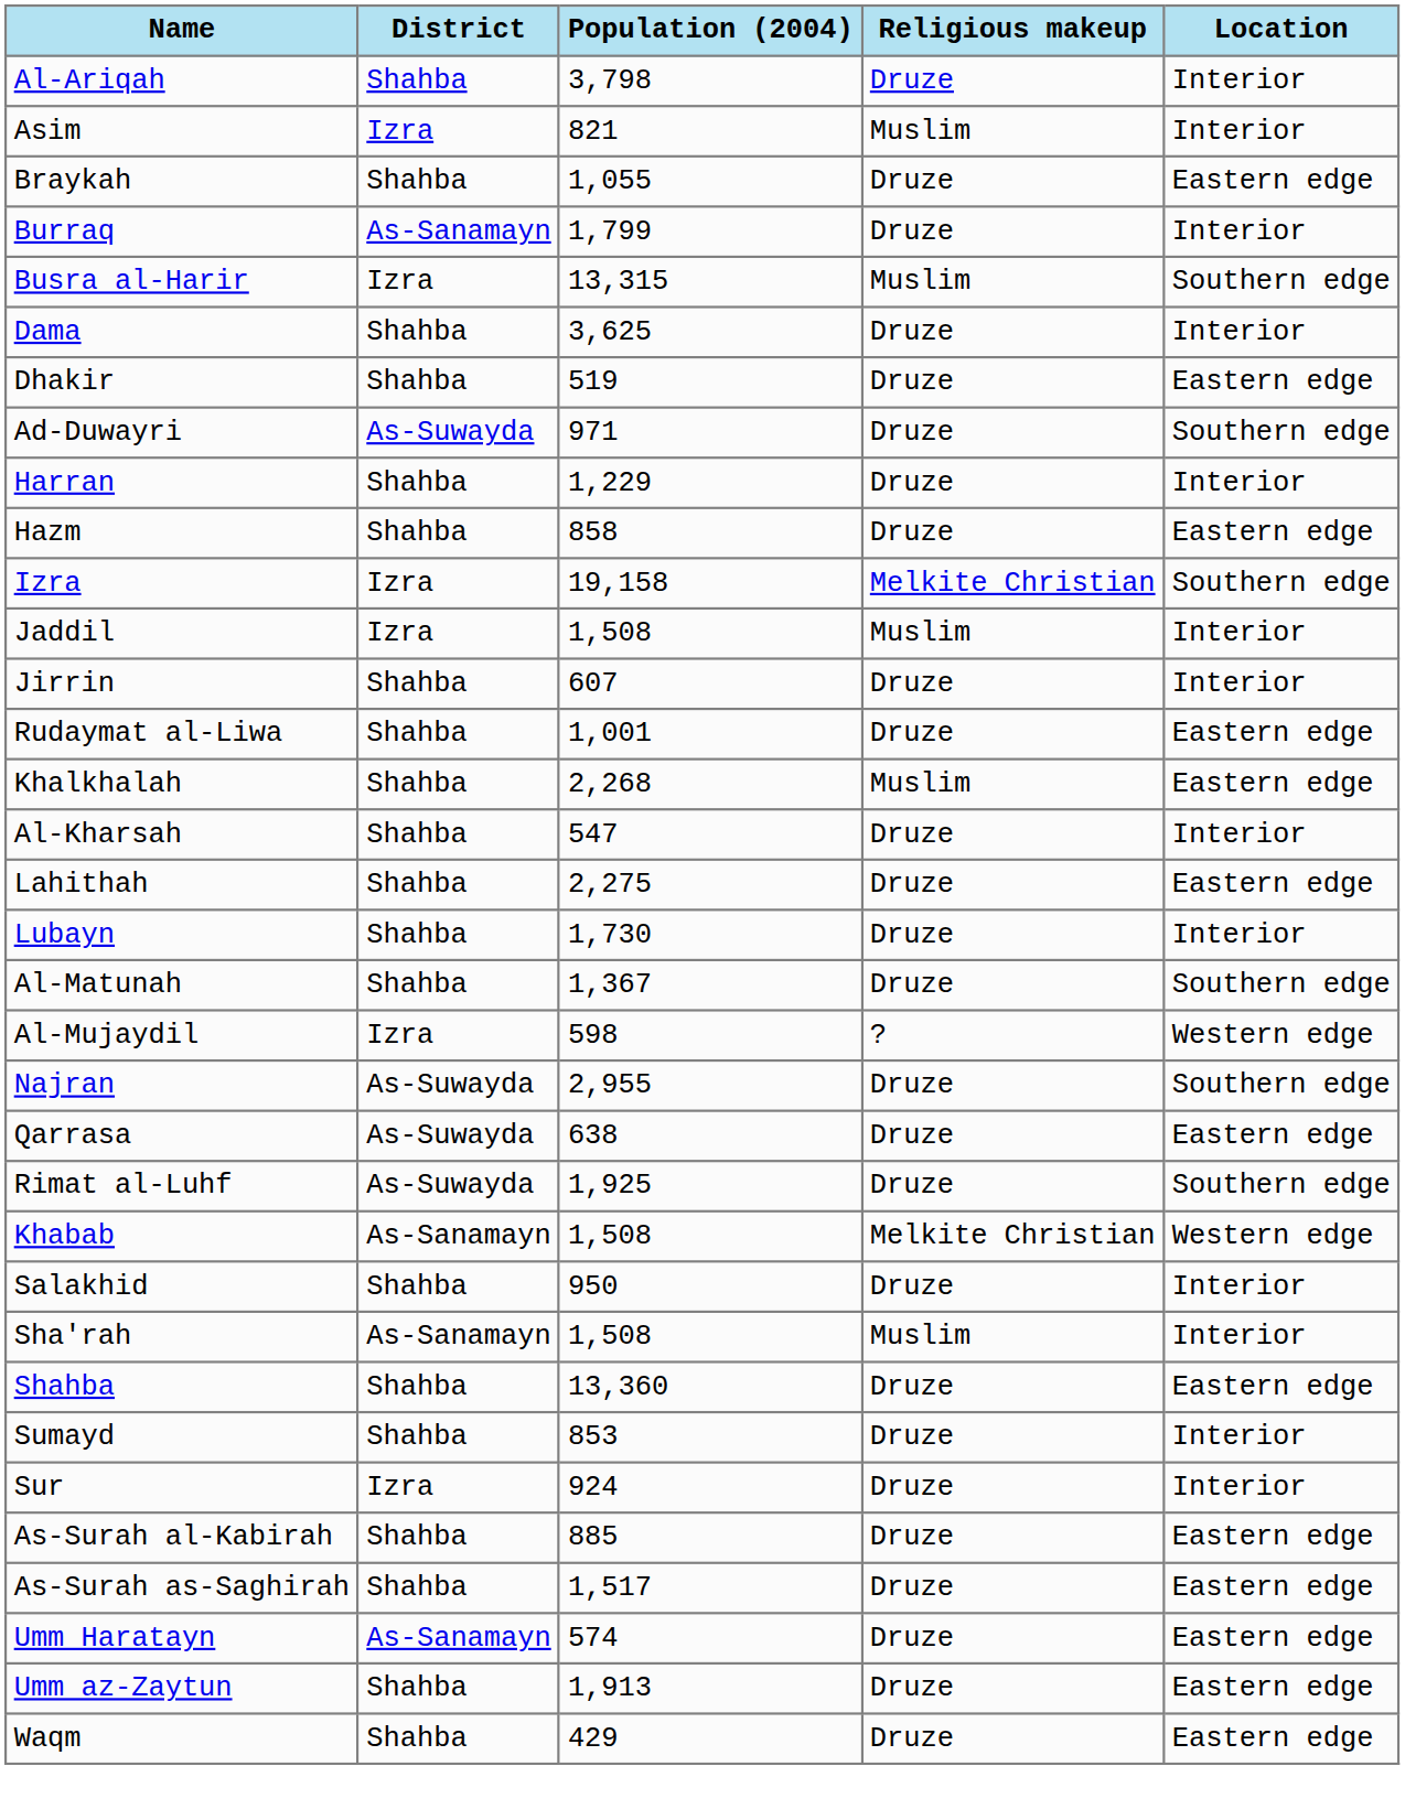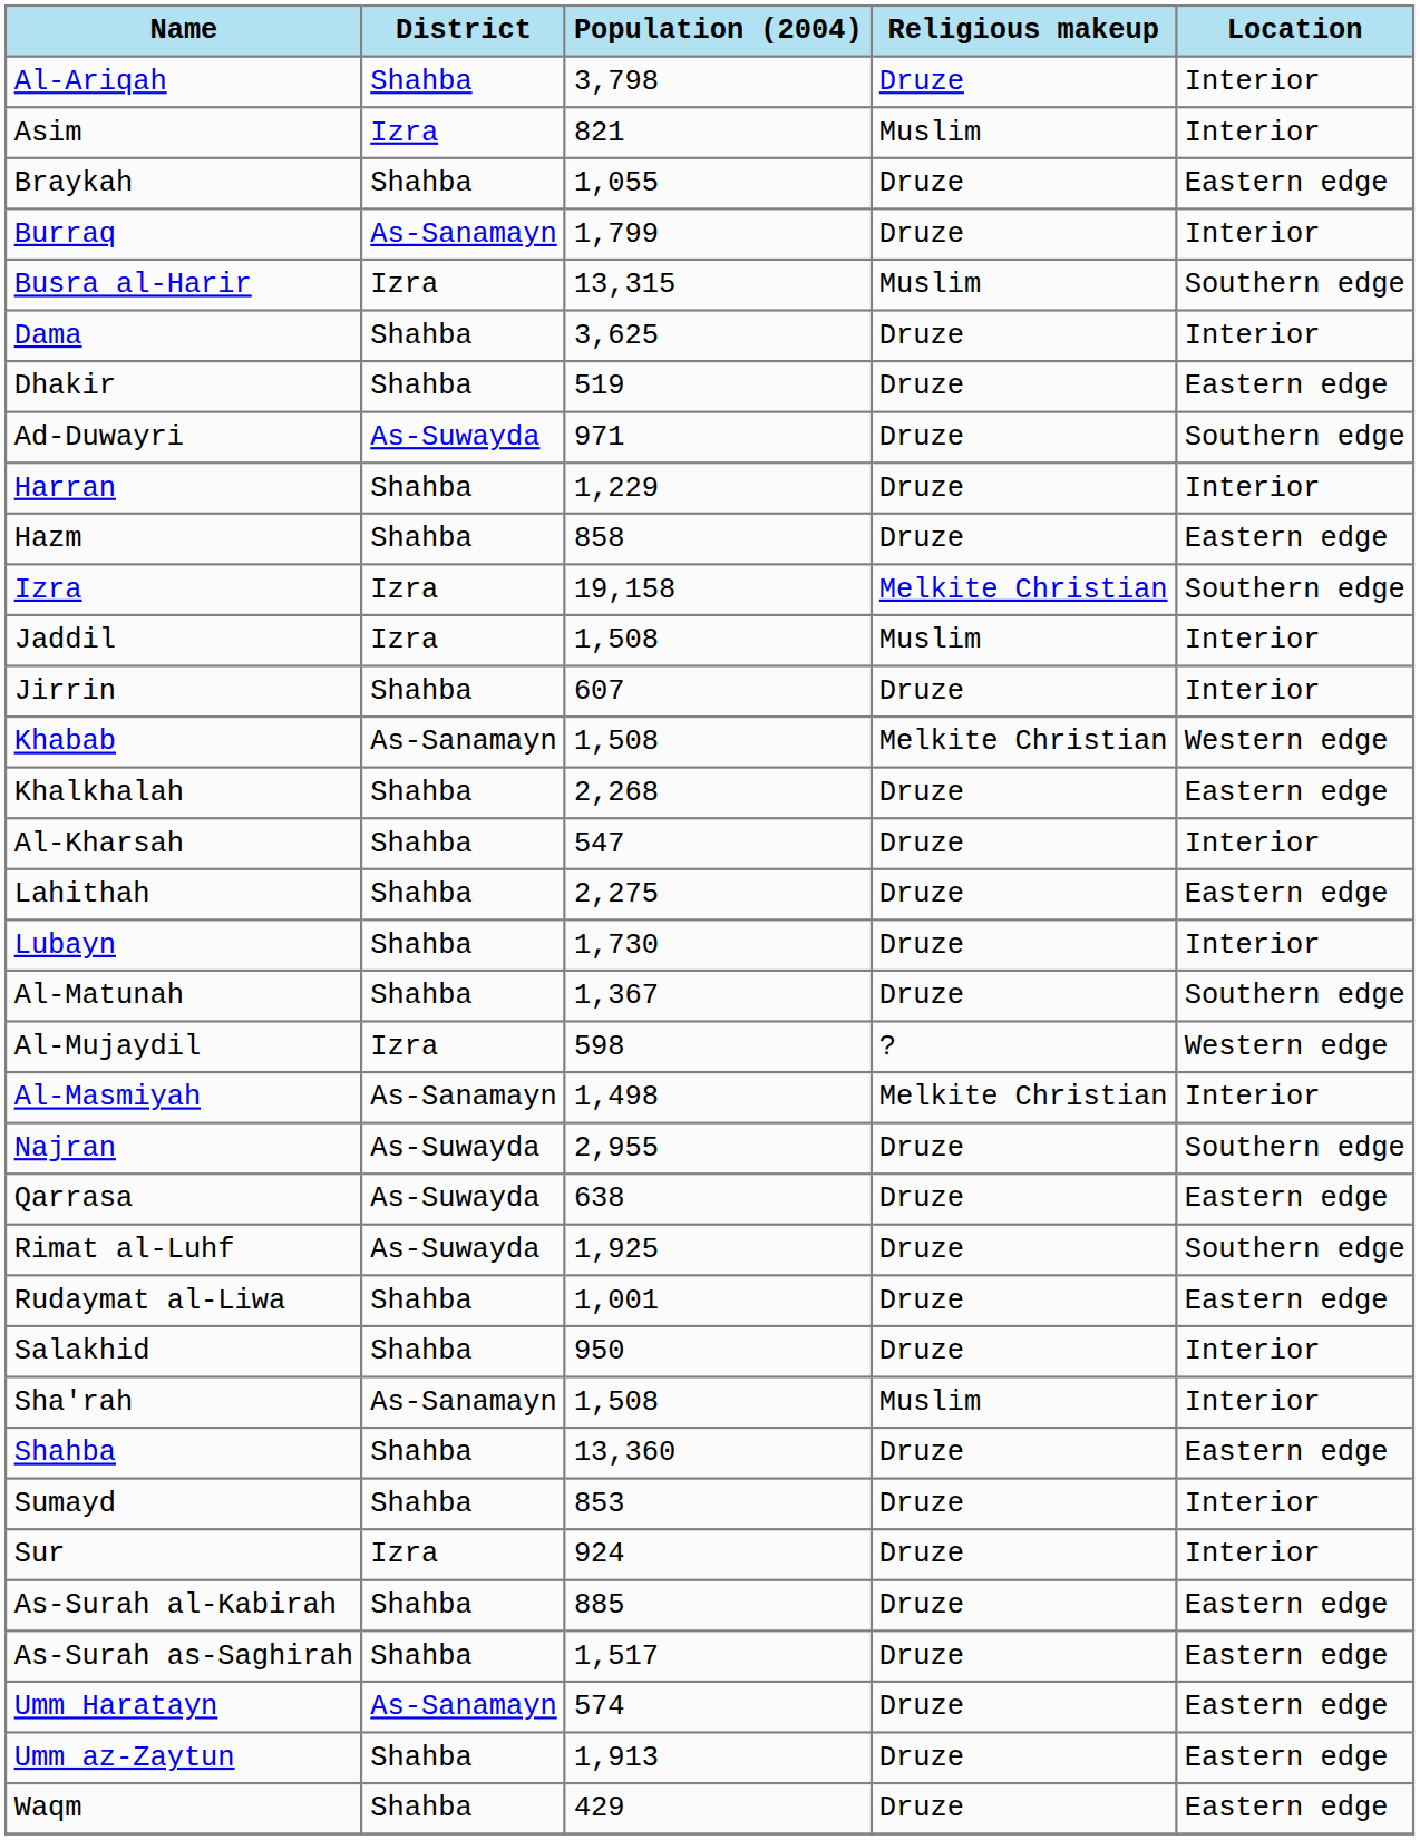rows swapped: Khabab <-> Rudaymat al-Liwa
Khalkhalah | Religious makeup: Muslim -> Druze
+ row: Al-Masmiyah | As-Sanamayn | 1,498 | Melkite Christian | Interior
